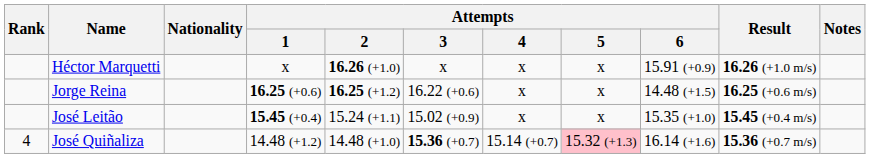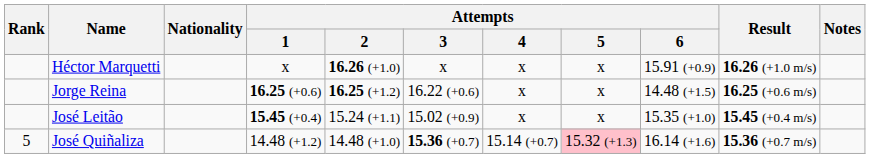José Quiñaliza | Rank: 4 -> 5
